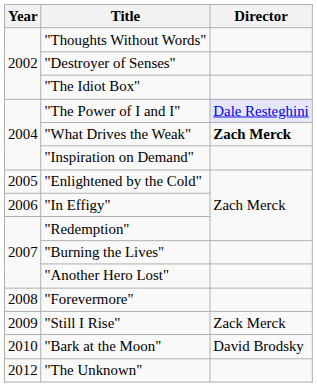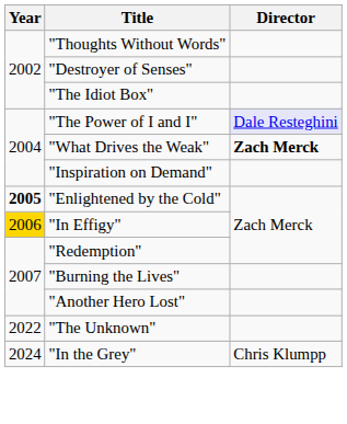"Enlightened by the Cold" | Year: normal -> bold
"In Effigy" | Year: no background -> gold background
- row: 2008 | "Forevermore"
- row: 2009 | "Still I Rise" | Zack Merck
- row: 2010 | "Bark at the Moon" | David Brodsky
"The Unknown" | Year: 2012 -> 2022
+ row: 2024 | "In the Grey" | Chris Klumpp
